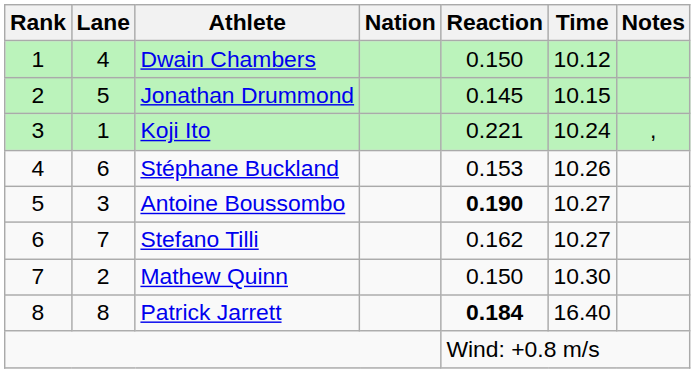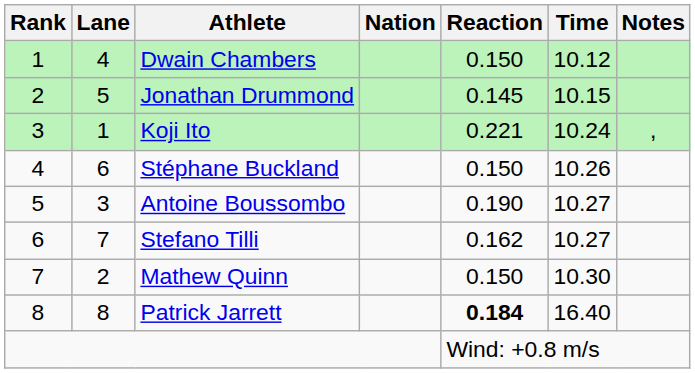Stéphane Buckland | Reaction: 0.153 -> 0.150
Antoine Boussombo | Reaction: bold -> normal
